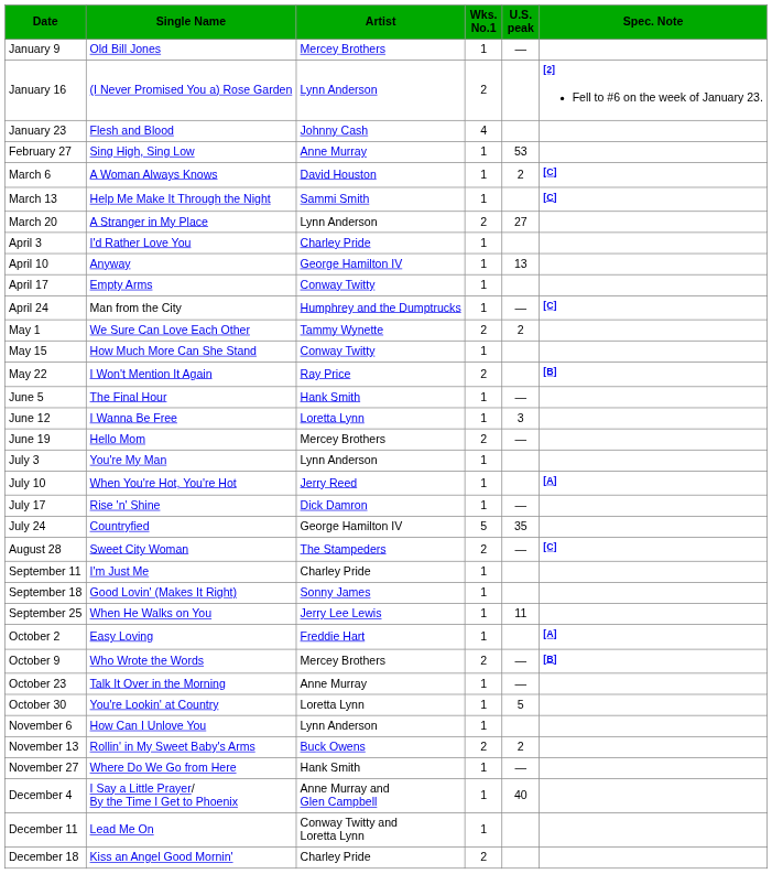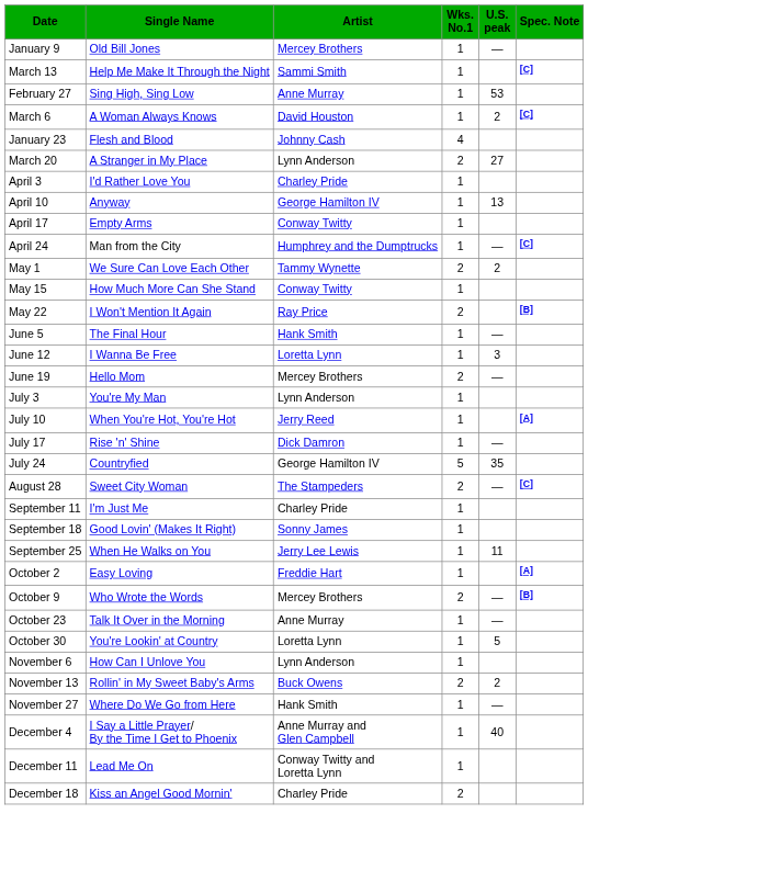- row: January 16 | (I Never Promised You a) Rose Garden | Lynn Anderson | 2 | [2] Fell to #6 on the week of January 23.
rows swapped: January 23 <-> March 13
